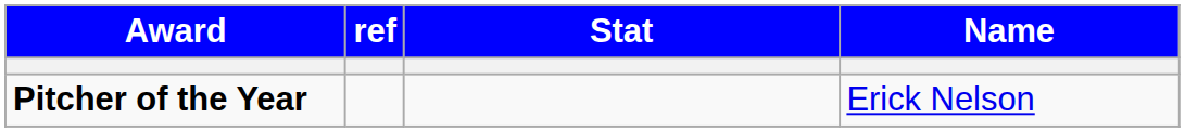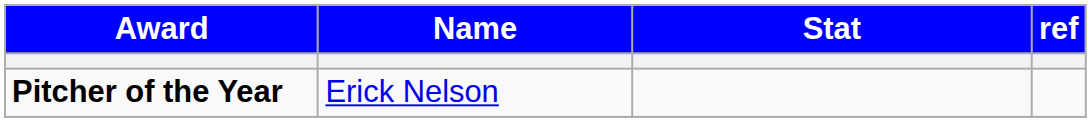columns swapped: Name <-> ref
